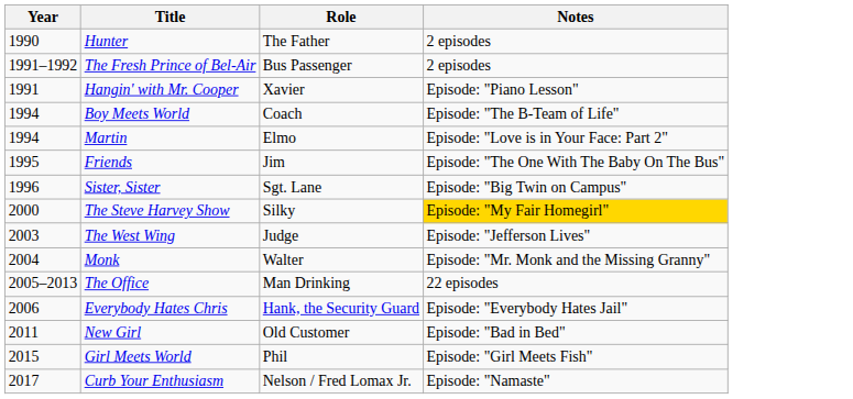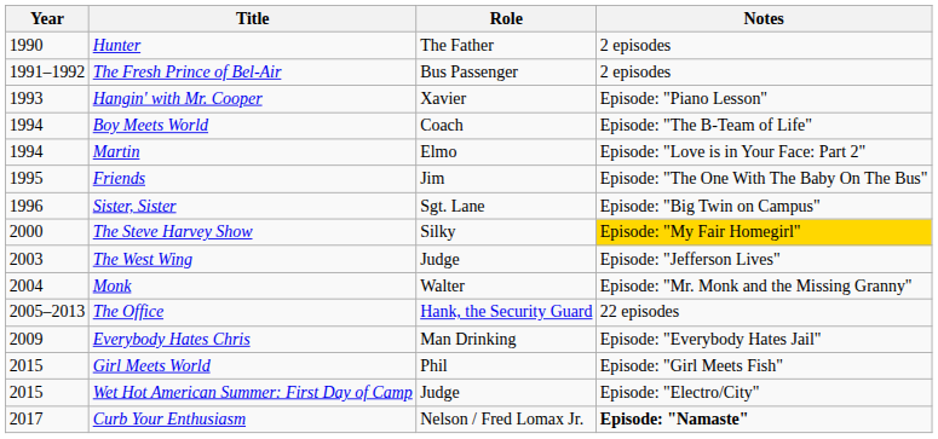Hangin' with Mr. Cooper | Year: 1991 -> 1993
The Office | Role: Man Drinking -> Hank, the Security Guard
Everybody Hates Chris | Year: 2006 -> 2009
Everybody Hates Chris | Role: Hank, the Security Guard -> Man Drinking
- row: 2011 | New Girl | Old Customer | Episode: "Bad in Bed"
+ row: 2015 | Wet Hot American Summer: First Day of Camp | Judge | Episode: "Electro/City"
Curb Your Enthusiasm | Notes: normal -> bold
